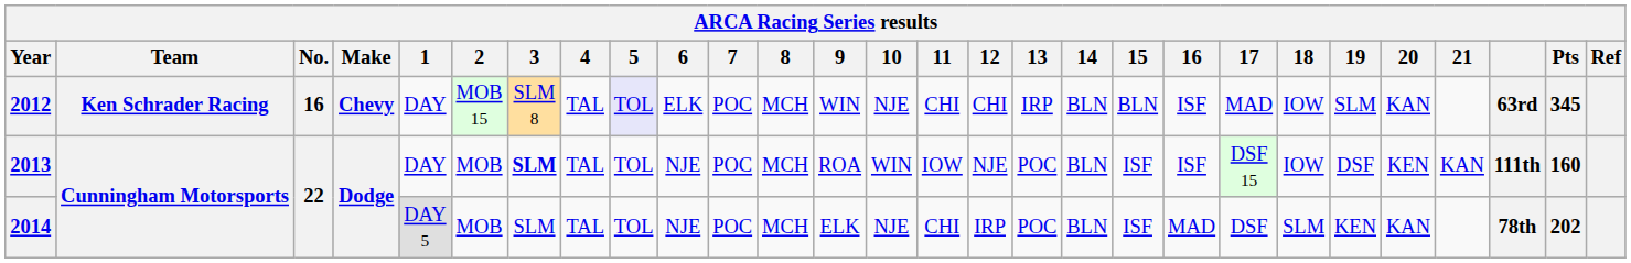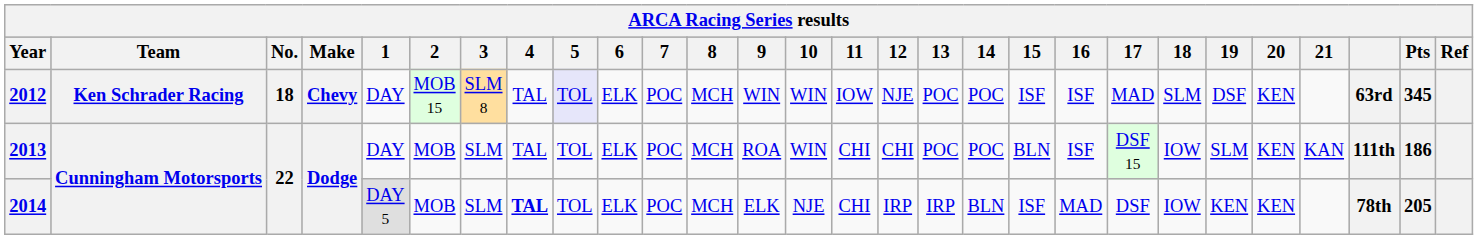2012 | No.: 16 -> 18
2012 | 10: NJE -> WIN
2012 | 11: CHI -> IOW
2012 | 12: CHI -> NJE
2012 | 13: IRP -> POC
2012 | 14: BLN -> POC
2012 | 15: BLN -> ISF
2012 | 18: IOW -> SLM
2012 | 19: SLM -> DSF
2012 | 20: KAN -> KEN
2013 | 3: bold -> normal
2013 | 6: NJE -> ELK
2013 | 11: IOW -> CHI
2013 | 12: NJE -> CHI
2013 | 14: BLN -> POC
2013 | 15: ISF -> BLN
2013 | 19: DSF -> SLM
2013 | Pts: 160 -> 186
2014 | 4: normal -> bold
2014 | 6: NJE -> ELK
2014 | 13: POC -> IRP
2014 | 18: SLM -> IOW
2014 | 20: KAN -> KEN
2014 | Pts: 202 -> 205
